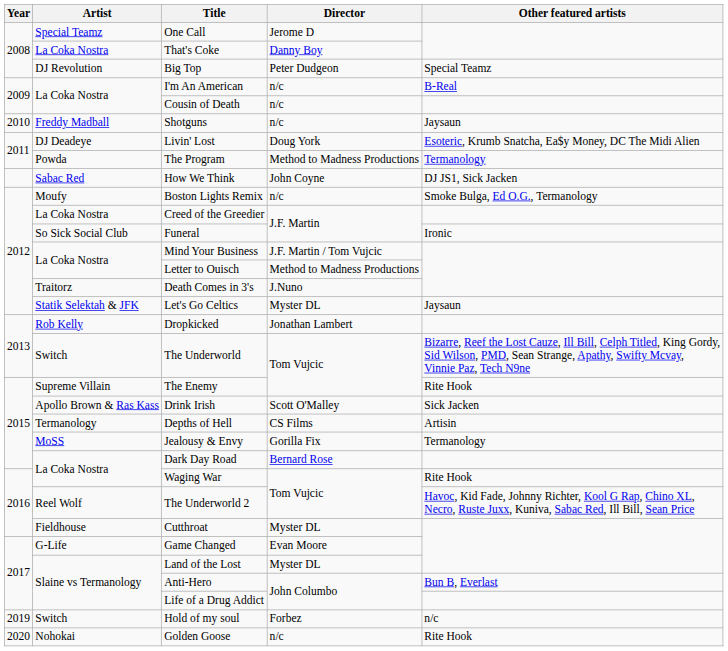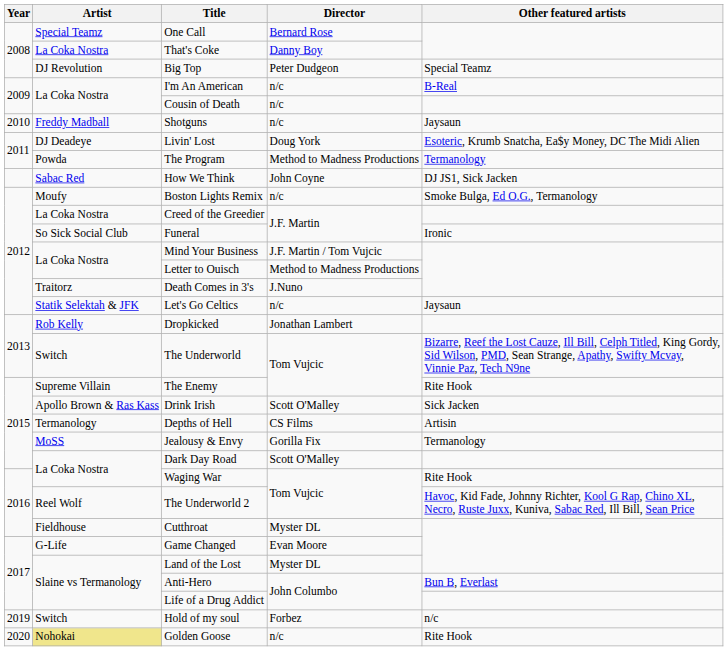One Call | Director: Jerome D -> Bernard Rose
Let's Go Celtics | Director: Myster DL -> n/c
Dark Day Road | Director: Bernard Rose -> Scott O'Malley
Golden Goose | Artist: no background -> khaki background
